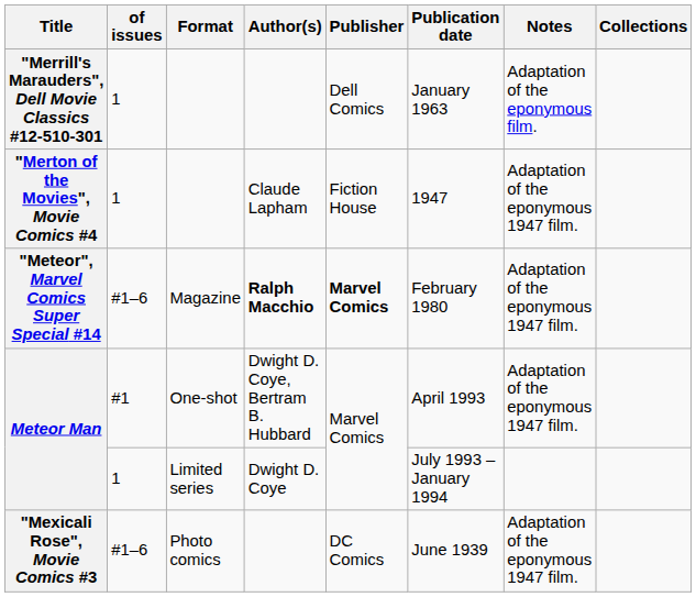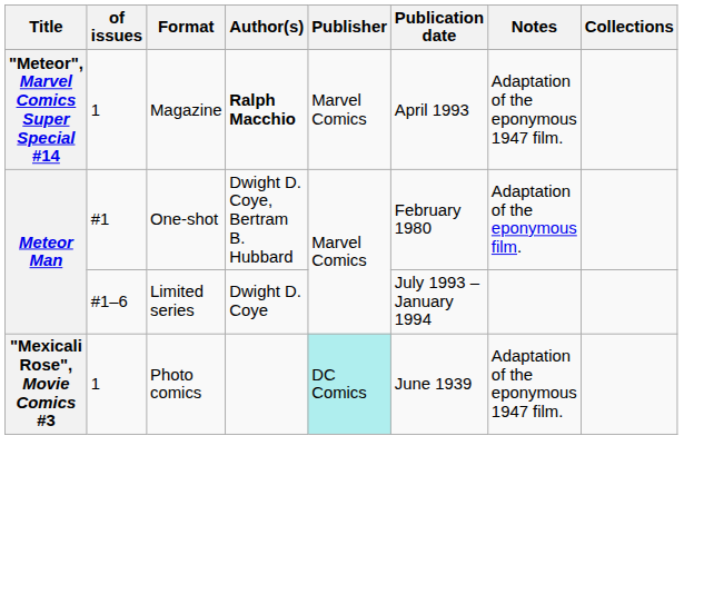- row: "Merrill's Marauders", Dell Movie Classics #12-510-301 | 1 | Dell Comics | January 1963 | Adaptation of the eponymous film.
- row: "Merton of the Movies", Movie Comics #4 | 1 | Claude Lapham | Fiction House | 1947 | Adaptation of the eponymous 1947 film.
"Meteor", Marvel Comics Super Special #14 | of issues: #1–6 -> 1
"Meteor", Marvel Comics Super Special #14 | Publisher: bold -> normal
"Meteor", Marvel Comics Super Special #14 | Publication date: February 1980 -> April 1993
Meteor Man / One-shot | Publication date: April 1993 -> February 1980
Meteor Man / One-shot | Notes: Adaptation of the eponymous 1947 film. -> Adaptation of the eponymous film.
Meteor Man / Limited series | of issues: 1 -> #1–6
"Mexicali Rose", Movie Comics #3 | of issues: #1–6 -> 1
"Mexicali Rose", Movie Comics #3 | Publisher: no background -> paleturquoise background
